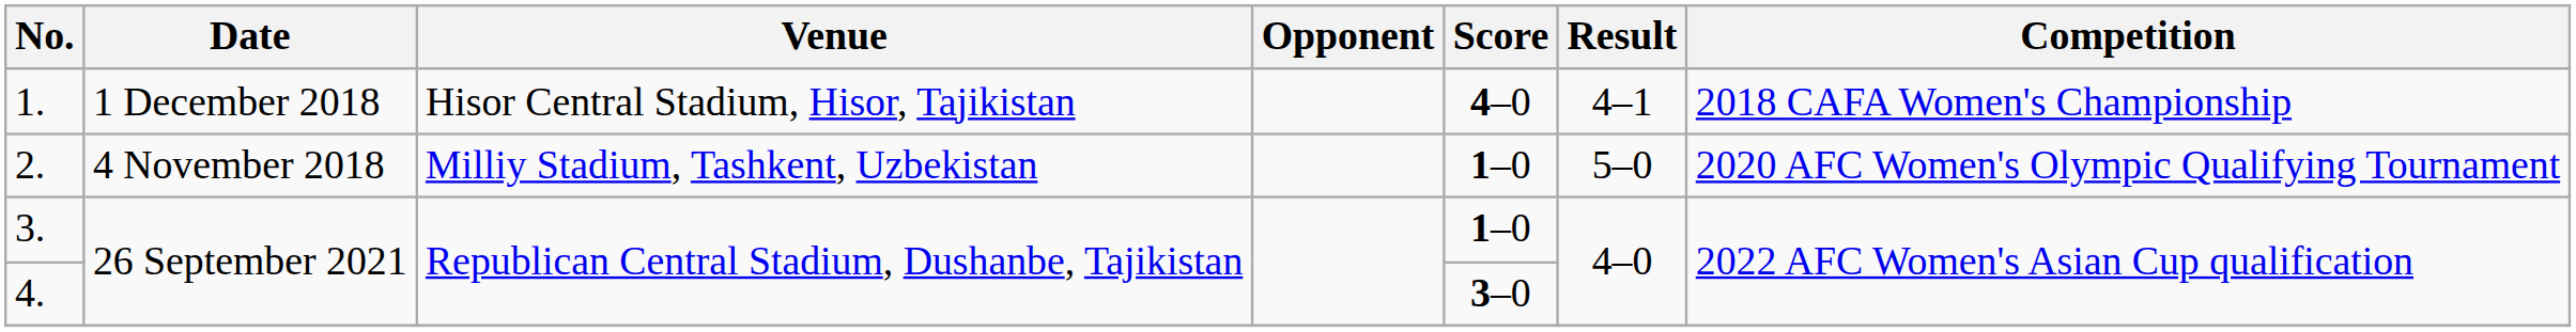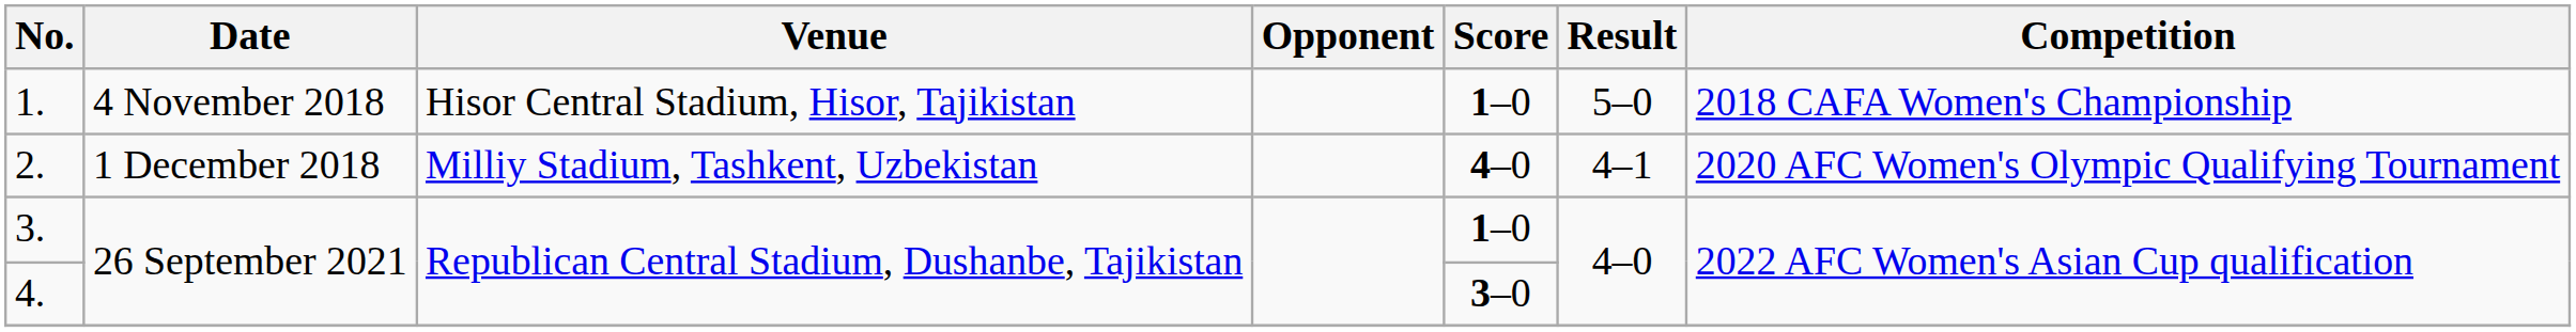1. | Date: 1 December 2018 -> 4 November 2018
1. | Score: 4–0 -> 1–0
1. | Result: 4–1 -> 5–0
2. | Date: 4 November 2018 -> 1 December 2018
2. | Score: 1–0 -> 4–0
2. | Result: 5–0 -> 4–1
